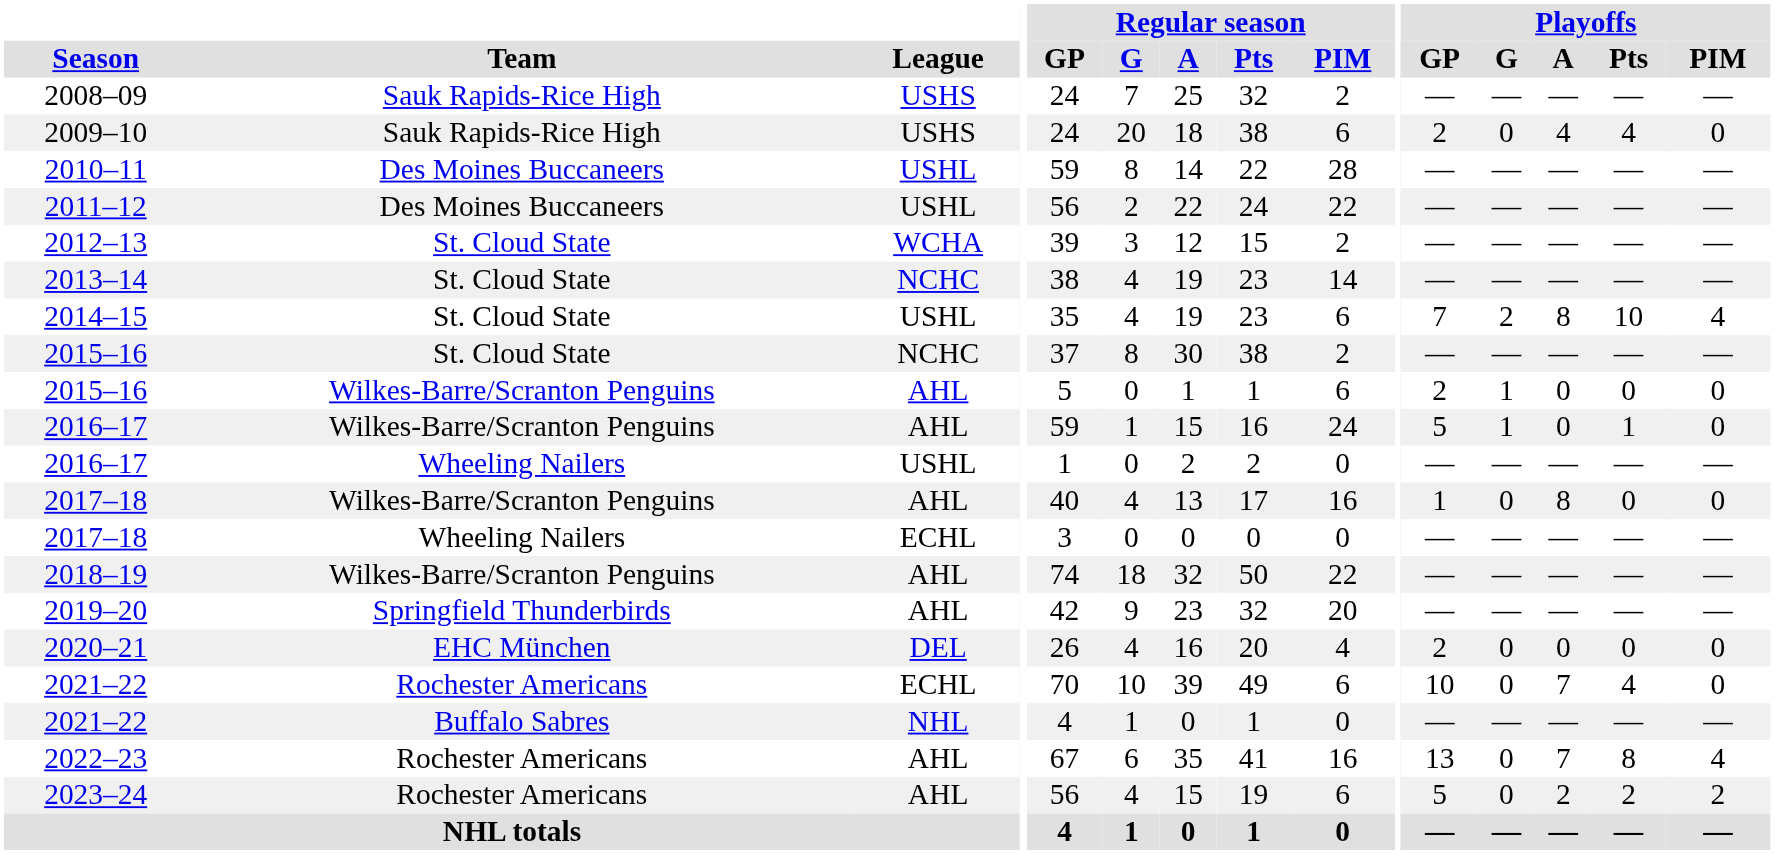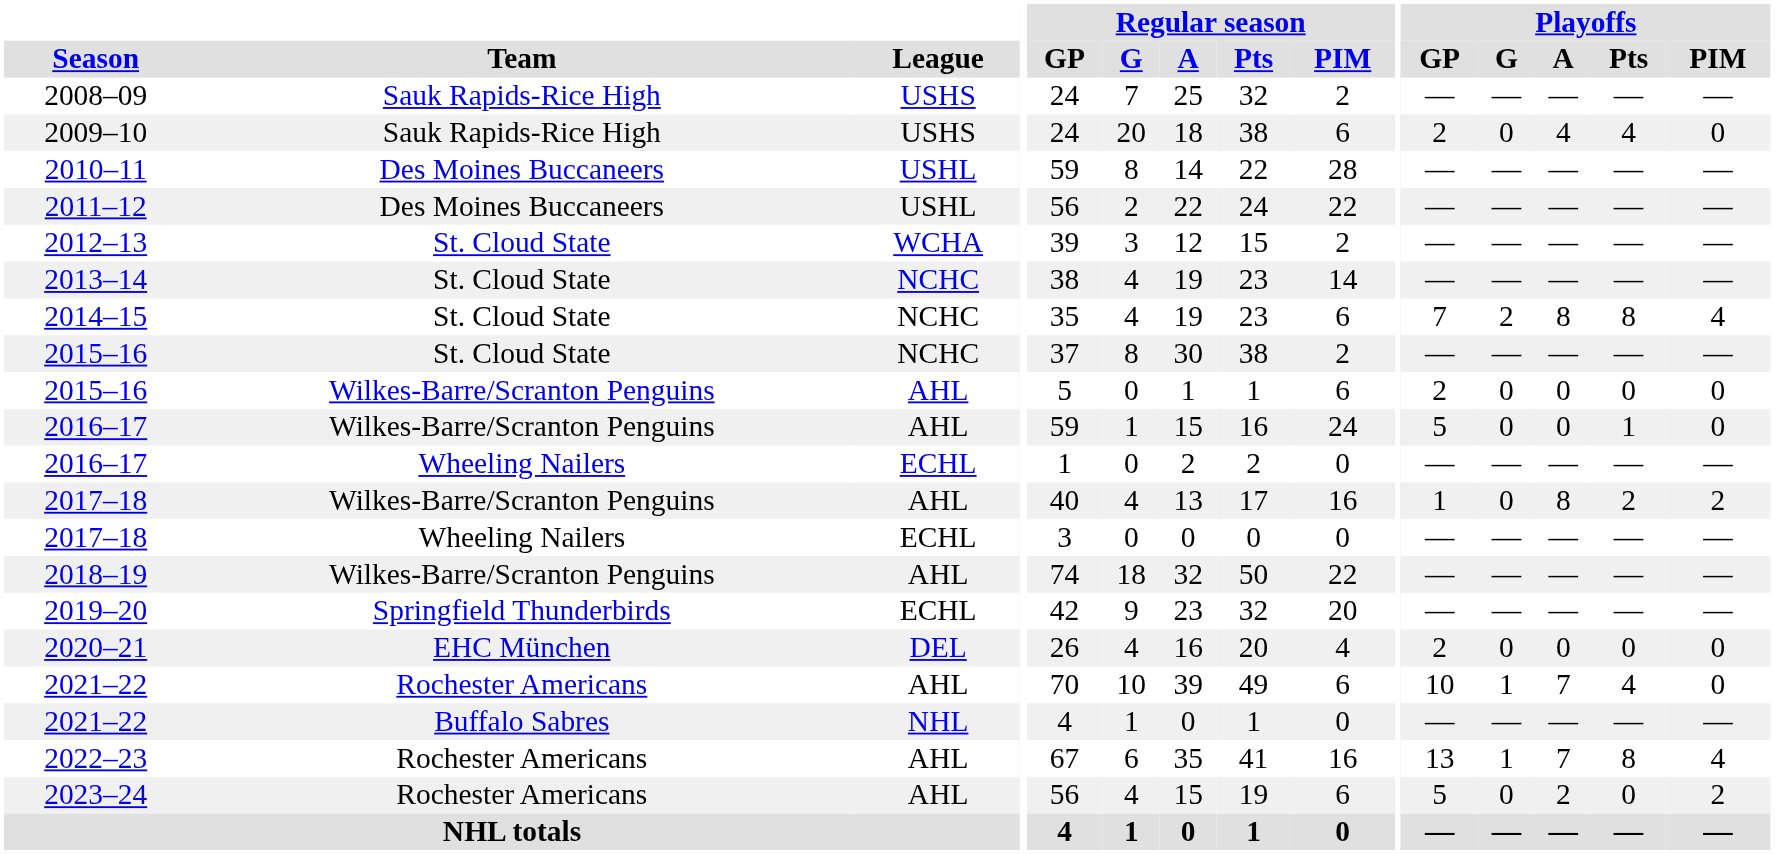2014–15 | League: USHL -> NCHC
2014–15 | Playoffs / Pts: 10 -> 8
2015–16 / Wilkes-Barre/Scranton Penguins | Playoffs / G: 1 -> 0
2016–17 / Wilkes-Barre/Scranton Penguins | Playoffs / G: 1 -> 0
2016–17 / Wheeling Nailers | League: USHL -> ECHL
2017–18 / Wilkes-Barre/Scranton Penguins | Playoffs / Pts: 0 -> 2
2017–18 / Wilkes-Barre/Scranton Penguins | Playoffs / PIM: 0 -> 2
2019–20 | League: AHL -> ECHL
2021–22 / Rochester Americans | League: ECHL -> AHL
2021–22 / Rochester Americans | Playoffs / G: 0 -> 1
2022–23 | Playoffs / G: 0 -> 1
2023–24 | Playoffs / Pts: 2 -> 0
